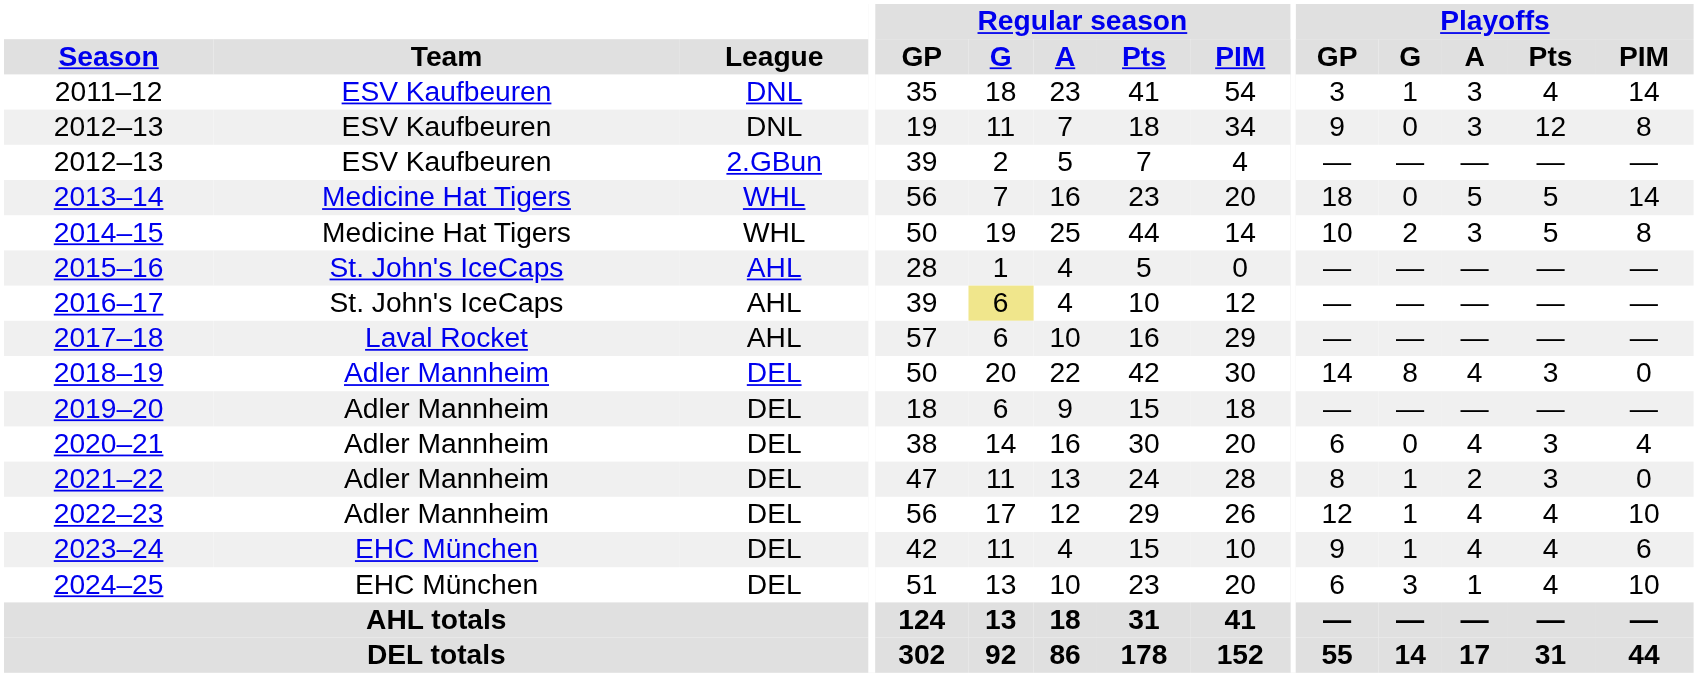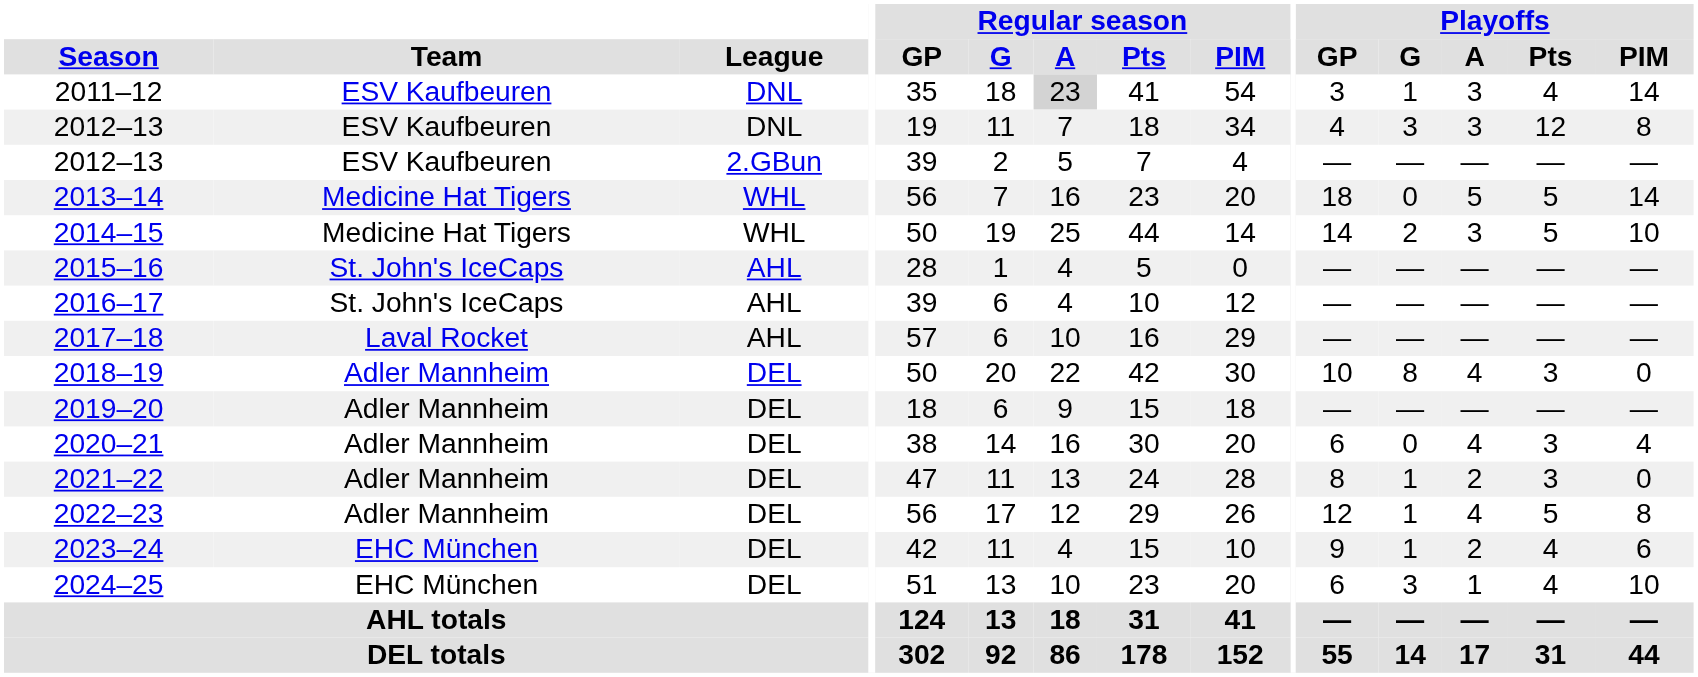2011–12 | Regular season / A: no background -> lightgrey background
2012–13 / DNL | Playoffs / GP: 9 -> 4
2012–13 / DNL | Playoffs / G: 0 -> 3
2014–15 | Playoffs / GP: 10 -> 14
2014–15 | Playoffs / PIM: 8 -> 10
2016–17 | Regular season / G: khaki background -> no background
2018–19 | Playoffs / GP: 14 -> 10
2022–23 | Playoffs / Pts: 4 -> 5
2022–23 | Playoffs / PIM: 10 -> 8
2023–24 | Playoffs / A: 4 -> 2
